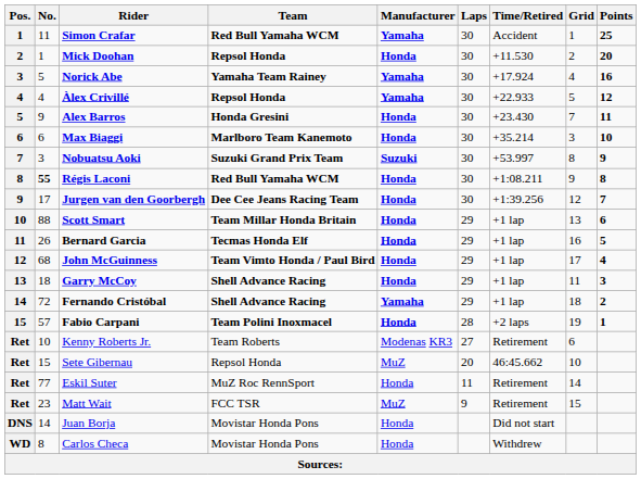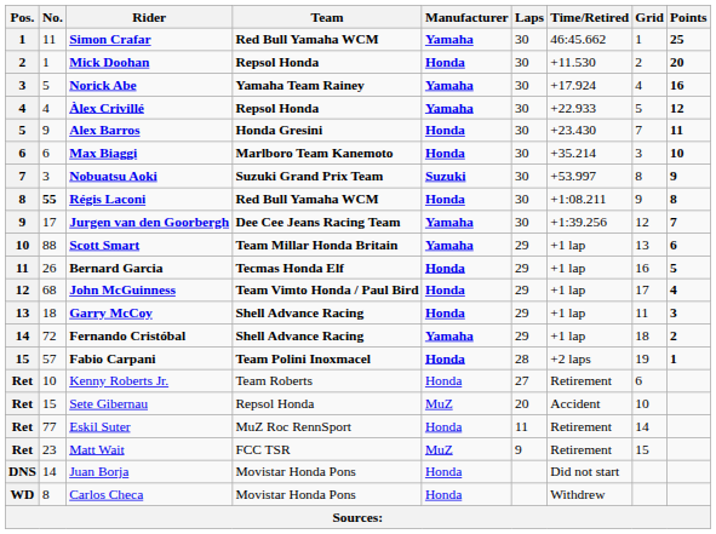Simon Crafar | Time/Retired: Accident -> 46:45.662
Jurgen van den Goorbergh | Manufacturer: Honda -> Yamaha
Scott Smart | Manufacturer: Honda -> Yamaha
Kenny Roberts Jr. | Manufacturer: Modenas KR3 -> Honda
Sete Gibernau | Time/Retired: 46:45.662 -> Accident
